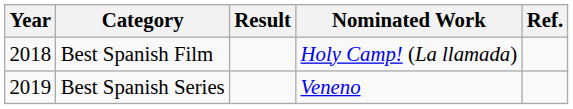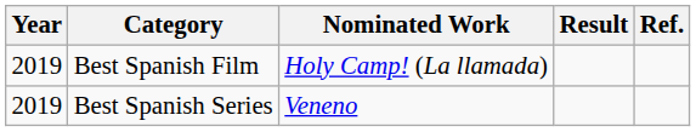columns swapped: Nominated Work <-> Result
Best Spanish Film | Year: 2018 -> 2019
